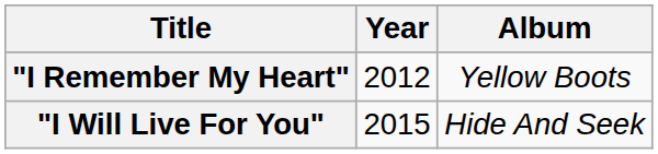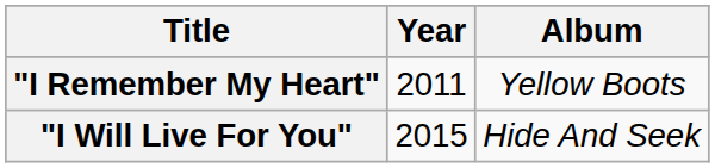"I Remember My Heart" | Year: 2012 -> 2011
